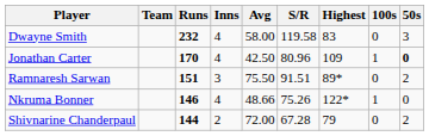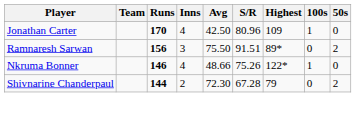- row: Dwayne Smith | 232 | 4 | 58.00 | 119.58 | 83 | 0 | 3
Jonathan Carter | 50s: bold -> normal
Ramnaresh Sarwan | Runs: 151 -> 156
Shivnarine Chanderpaul | Avg: 72.00 -> 72.30
